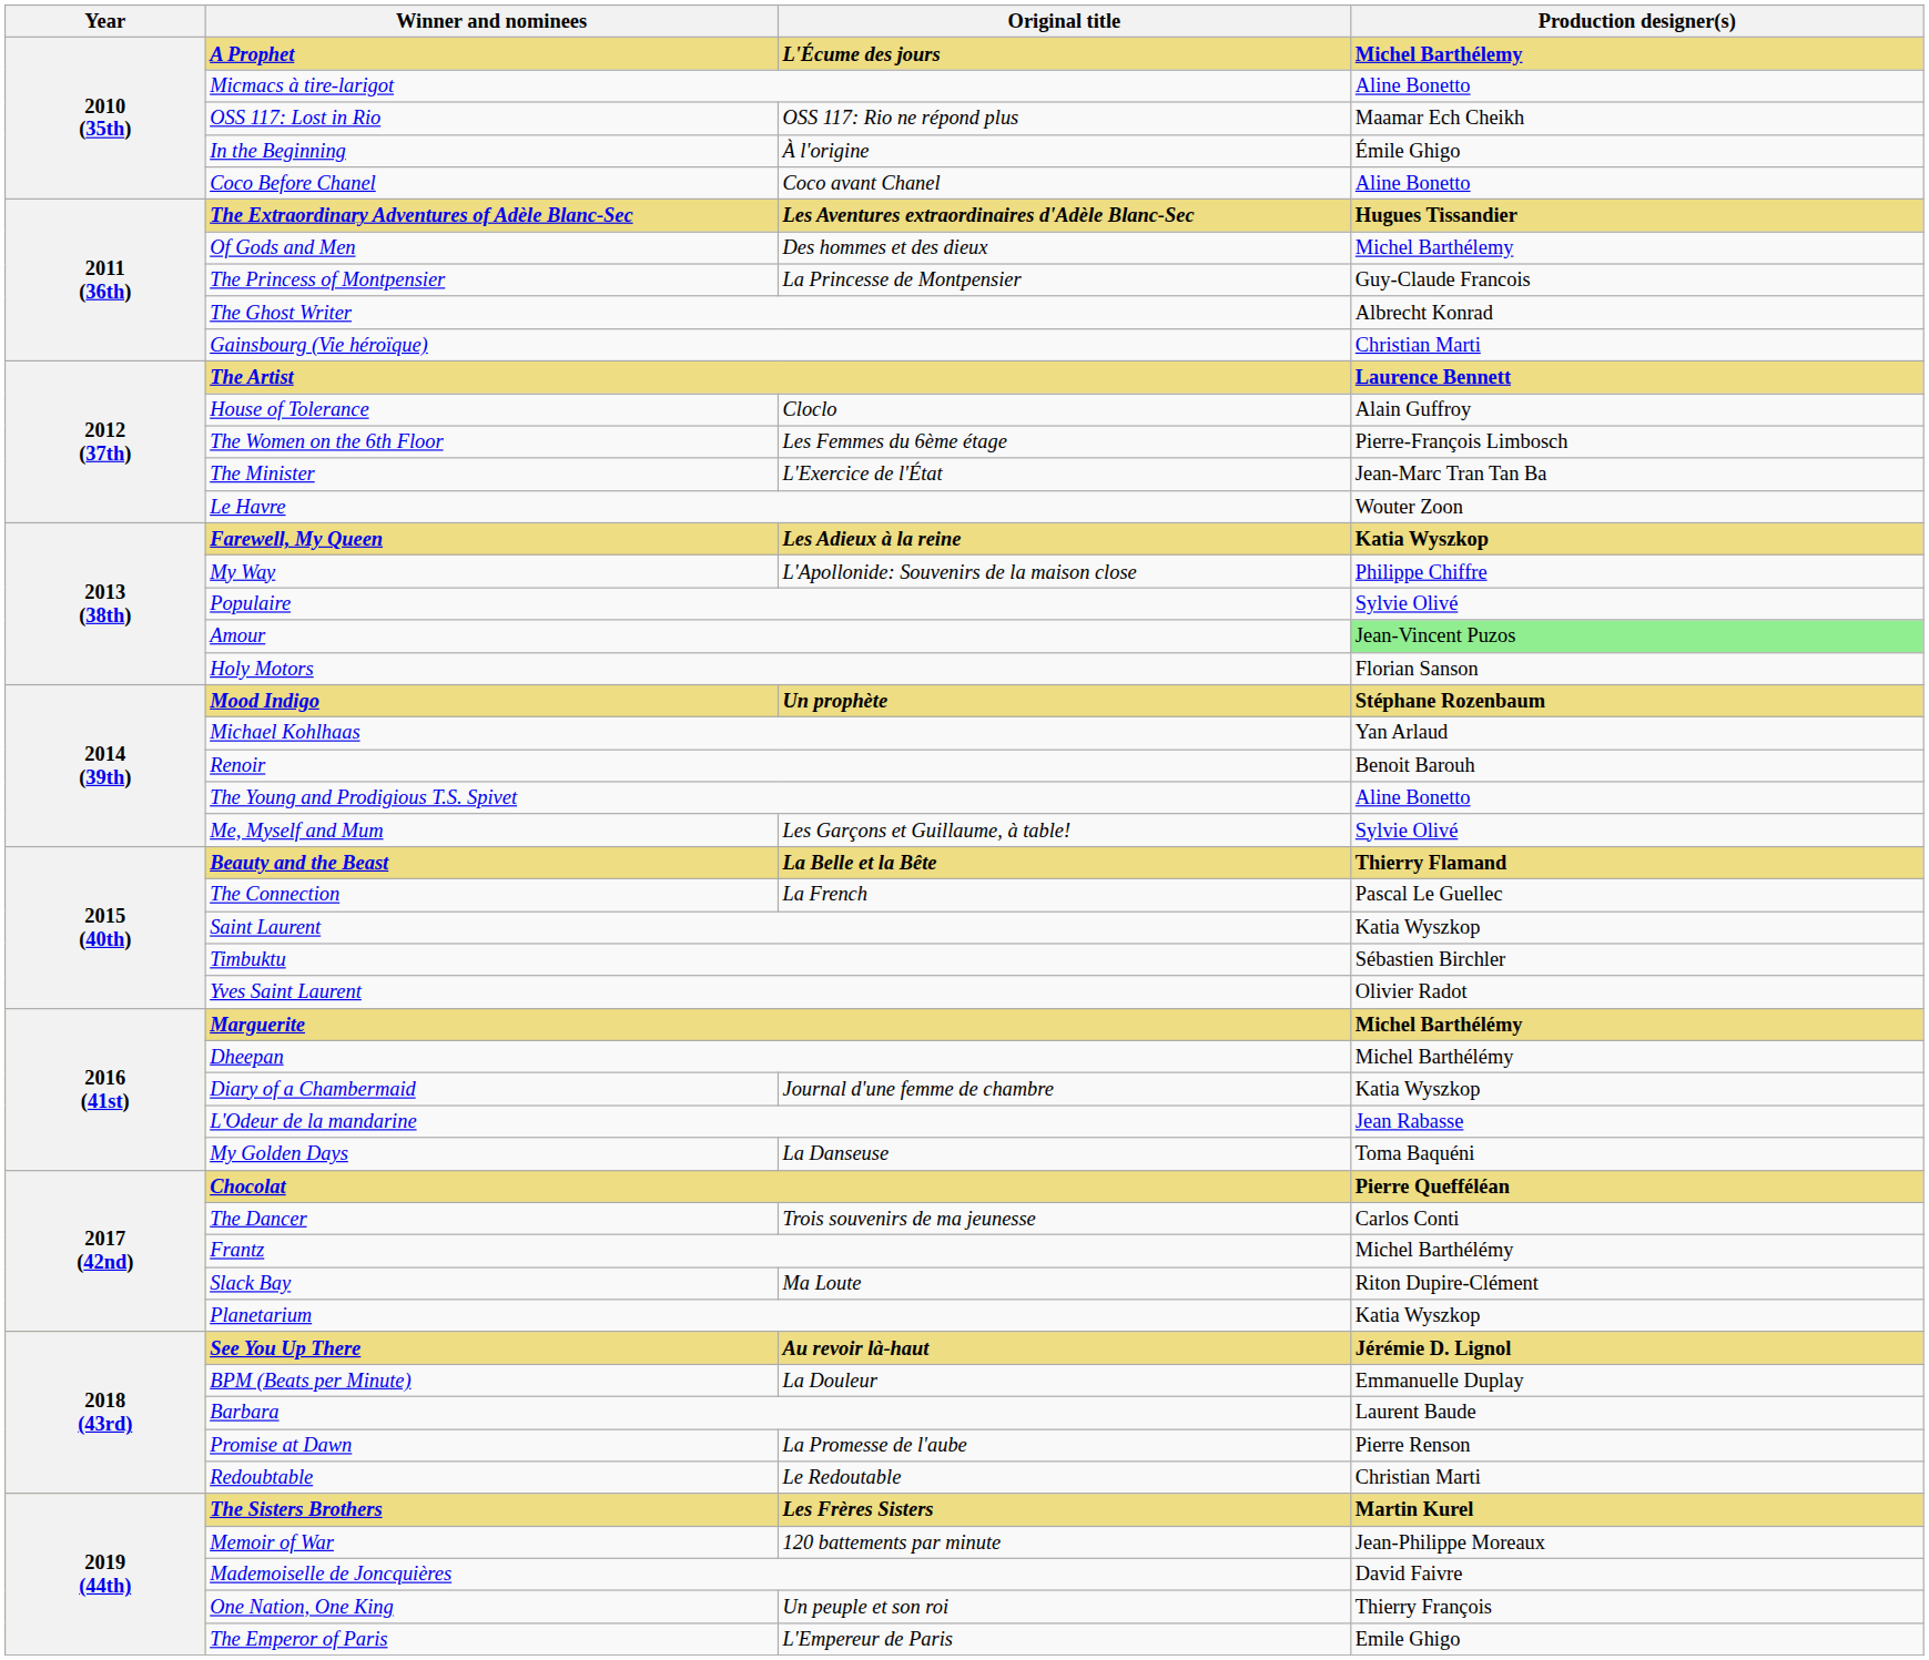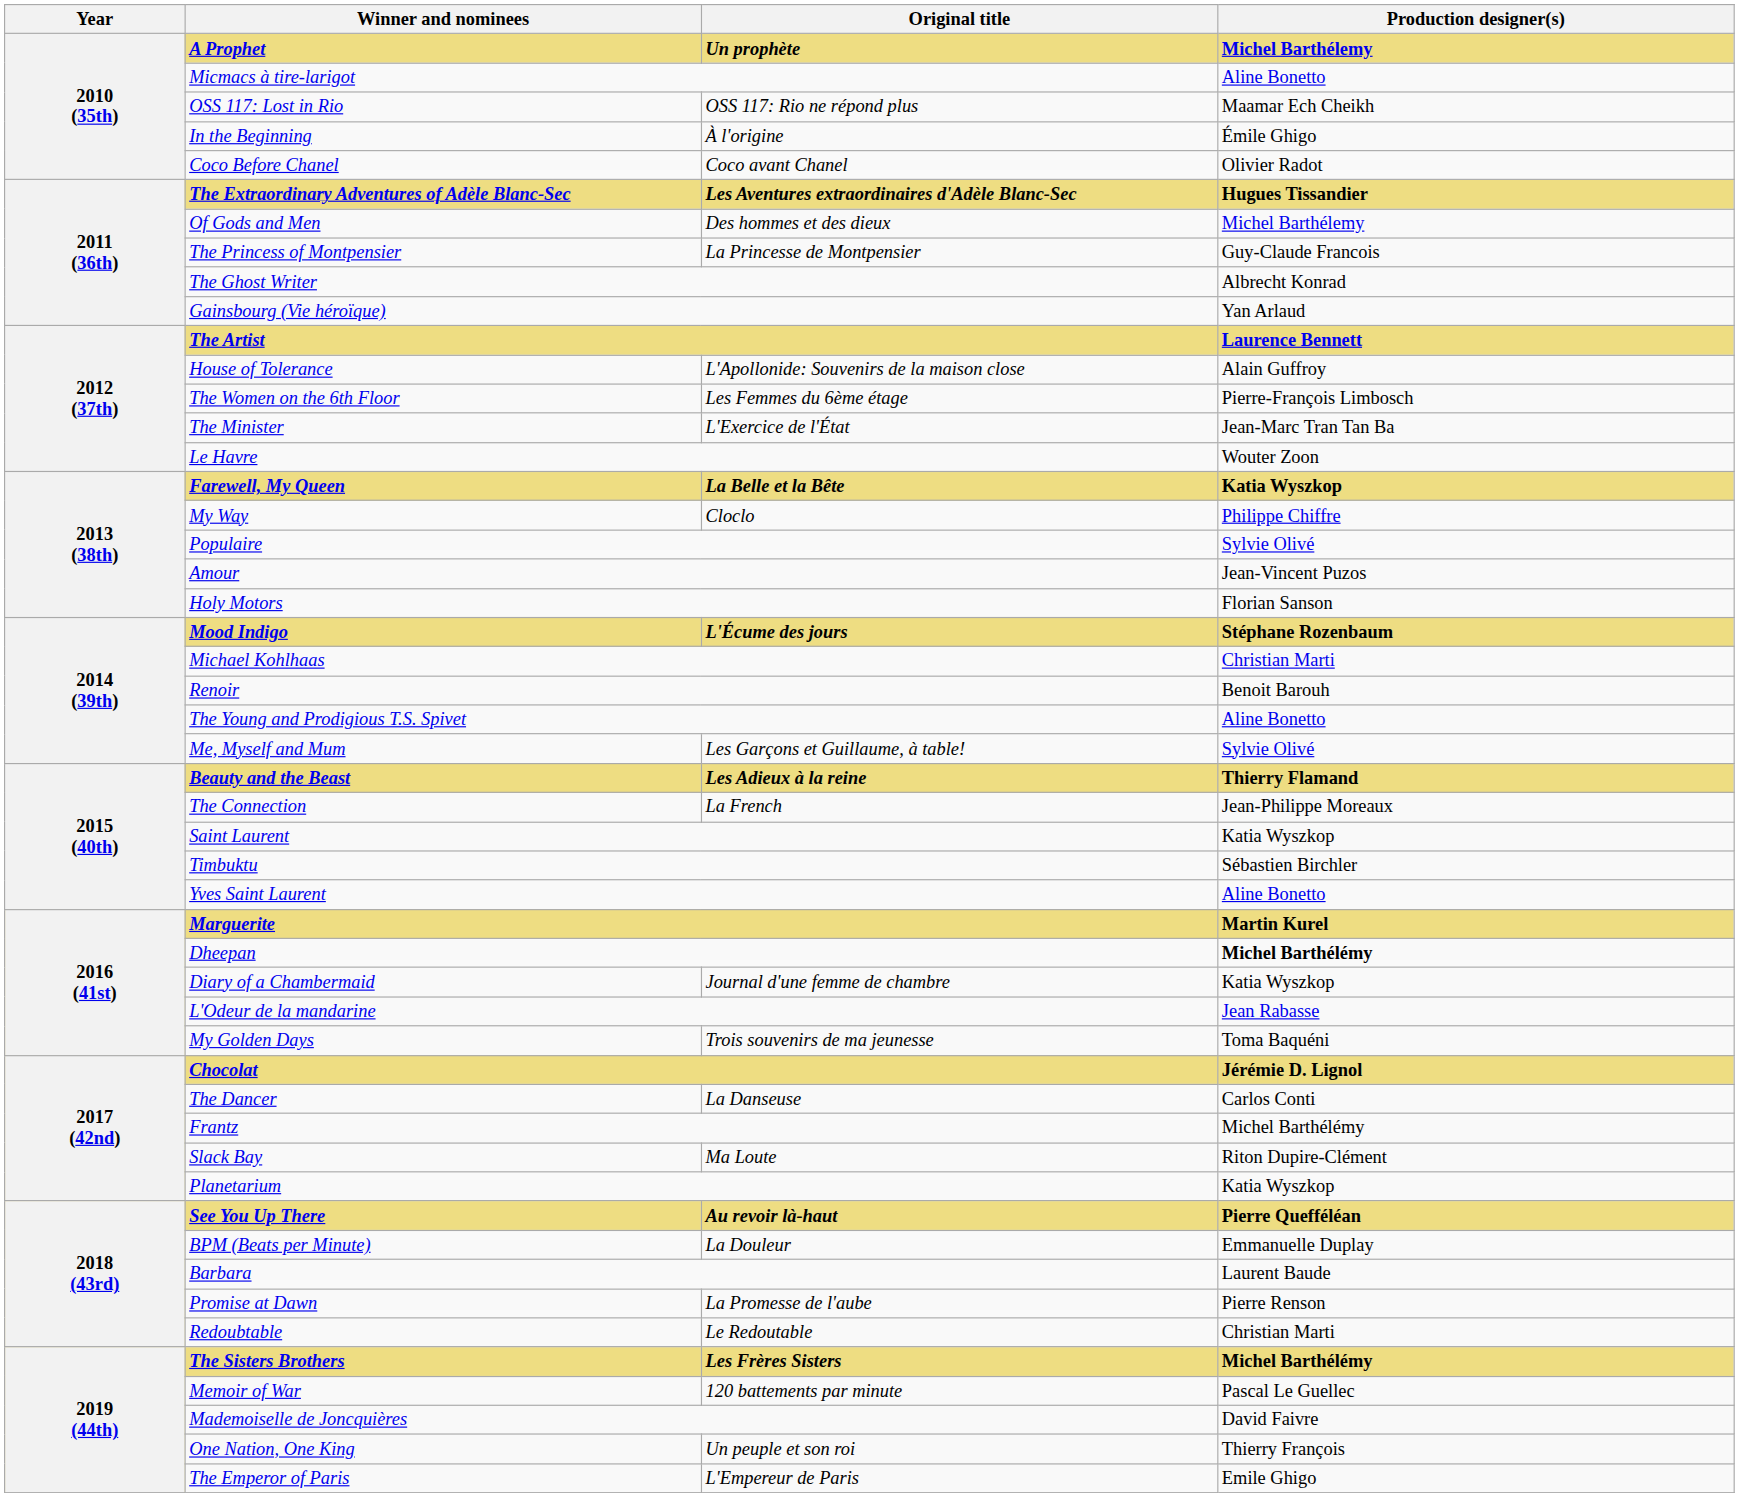A Prophet | Original title: L'Écume des jours -> Un prophète
Coco Before Chanel | Production designer(s): Aline Bonetto -> Olivier Radot
Gainsbourg (Vie héroïque) | Production designer(s): Christian Marti -> Yan Arlaud
House of Tolerance | Original title: Cloclo -> L'Apollonide: Souvenirs de la maison close
Farewell, My Queen | Original title: Les Adieux à la reine -> La Belle et la Bête
My Way | Original title: L'Apollonide: Souvenirs de la maison close -> Cloclo
Amour | Production designer(s): lightgreen background -> no background
Mood Indigo | Original title: Un prophète -> L'Écume des jours
Michael Kohlhaas | Production designer(s): Yan Arlaud -> Christian Marti
Beauty and the Beast | Original title: La Belle et la Bête -> Les Adieux à la reine
The Connection | Production designer(s): Pascal Le Guellec -> Jean-Philippe Moreaux
Yves Saint Laurent | Production designer(s): Olivier Radot -> Aline Bonetto
Marguerite | Production designer(s): Michel Barthélémy -> Martin Kurel
Dheepan | Production designer(s): normal -> bold
My Golden Days | Original title: La Danseuse -> Trois souvenirs de ma jeunesse
Chocolat | Production designer(s): Pierre Quefféléan -> Jérémie D. Lignol
The Dancer | Original title: Trois souvenirs de ma jeunesse -> La Danseuse
See You Up There | Production designer(s): Jérémie D. Lignol -> Pierre Quefféléan
The Sisters Brothers | Production designer(s): Martin Kurel -> Michel Barthélémy
Memoir of War | Production designer(s): Jean-Philippe Moreaux -> Pascal Le Guellec
